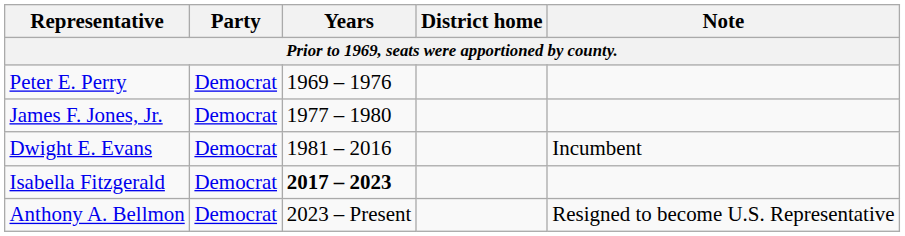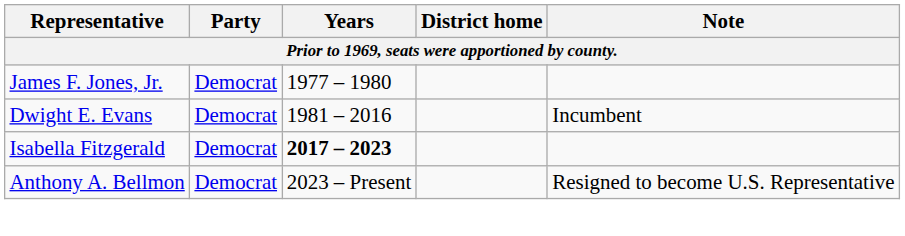- row: Peter E. Perry | Democrat | 1969 – 1976
